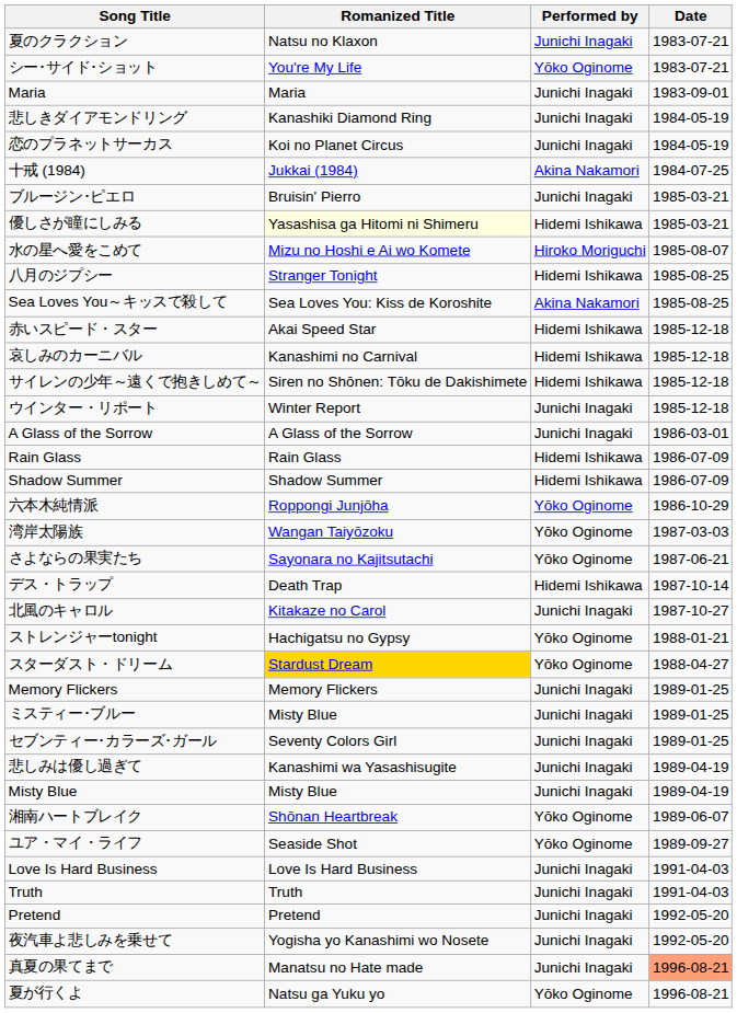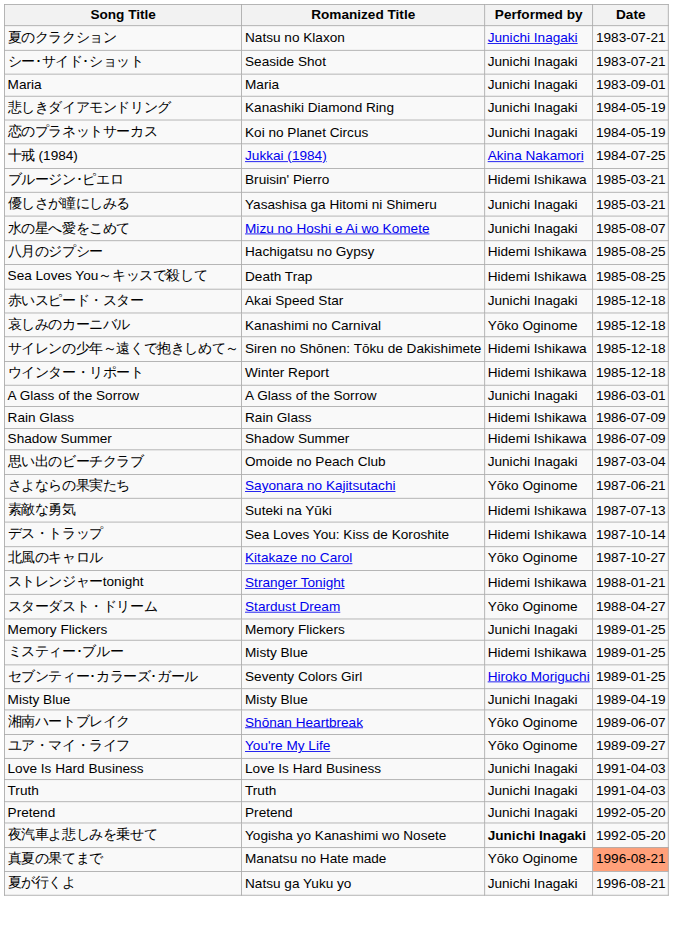シー･サイド･ショット | Romanized Title: You're My Life -> Seaside Shot
シー･サイド･ショット | Performed by: Yōko Oginome -> Junichi Inagaki
ブルージン･ピエロ | Performed by: Junichi Inagaki -> Hidemi Ishikawa
優しさが瞳にしみる | Romanized Title: lightyellow background -> no background
優しさが瞳にしみる | Performed by: Hidemi Ishikawa -> Junichi Inagaki
水の星へ愛をこめて | Performed by: Hiroko Moriguchi -> Junichi Inagaki
八月のジプシー | Romanized Title: Stranger Tonight -> Hachigatsu no Gypsy
Sea Loves You～キッスで殺して | Romanized Title: Sea Loves You: Kiss de Koroshite -> Death Trap
Sea Loves You～キッスで殺して | Performed by: Akina Nakamori -> Hidemi Ishikawa
赤いスピード・スター | Performed by: Hidemi Ishikawa -> Junichi Inagaki
哀しみのカーニバル | Performed by: Hidemi Ishikawa -> Yōko Oginome
ウインター・リポート | Performed by: Junichi Inagaki -> Hidemi Ishikawa
- row: 六本木純情派 | Roppongi Junjōha | Yōko Oginome | 1986-10-29
- row: 湾岸太陽族 | Wangan Taiyōzoku | Yōko Oginome | 1987-03-03
+ row: 思い出のビーチクラブ | Omoide no Peach Club | Junichi Inagaki | 1987-03-04
+ row: 素敵な勇気 | Suteki na Yūki | Hidemi Ishikawa | 1987-07-13
デス・トラップ | Romanized Title: Death Trap -> Sea Loves You: Kiss de Koroshite
北風のキャロル | Performed by: Junichi Inagaki -> Yōko Oginome
ストレンジャーtonight | Romanized Title: Hachigatsu no Gypsy -> Stranger Tonight
ストレンジャーtonight | Performed by: Yōko Oginome -> Hidemi Ishikawa
スターダスト・ドリーム | Romanized Title: gold background -> no background
ミスティー･ブルー | Performed by: Junichi Inagaki -> Hidemi Ishikawa
セブンティー･カラーズ･ガール | Performed by: Junichi Inagaki -> Hiroko Moriguchi
- row: 悲しみは優し過ぎて | Kanashimi wa Yasashisugite | Junichi Inagaki | 1989-04-19
ユア・マイ・ライフ | Romanized Title: Seaside Shot -> You're My Life
夜汽車よ悲しみを乗せて | Performed by: normal -> bold
真夏の果てまで | Performed by: Junichi Inagaki -> Yōko Oginome
夏が行くよ | Performed by: Yōko Oginome -> Junichi Inagaki
